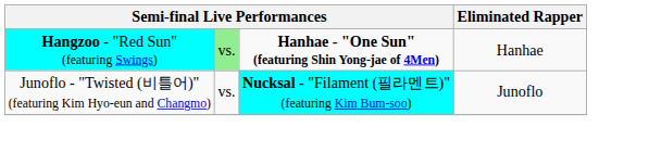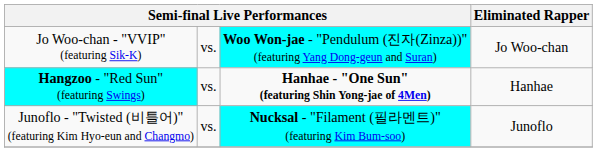+ row: Jo Woo-chan - "VVIP" (featuring Sik-K) | vs. | Woo Won-jae - "Pendulum (진자(Zinza))" (featuring Yang Dong-geun and Suran) | Jo Woo-chan
Hangzoo - "Red Sun" (featuring Swings) | column 2: lightgreen background -> no background
